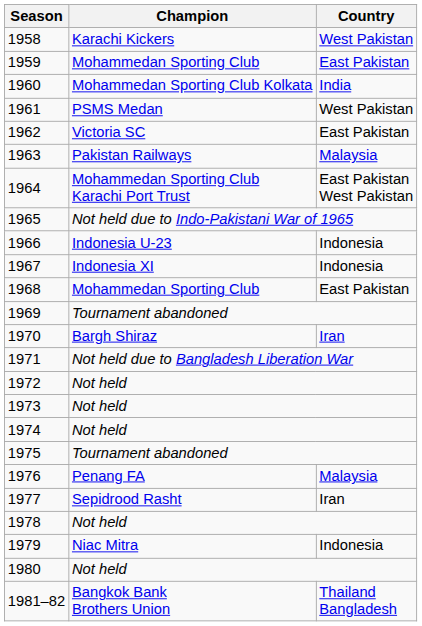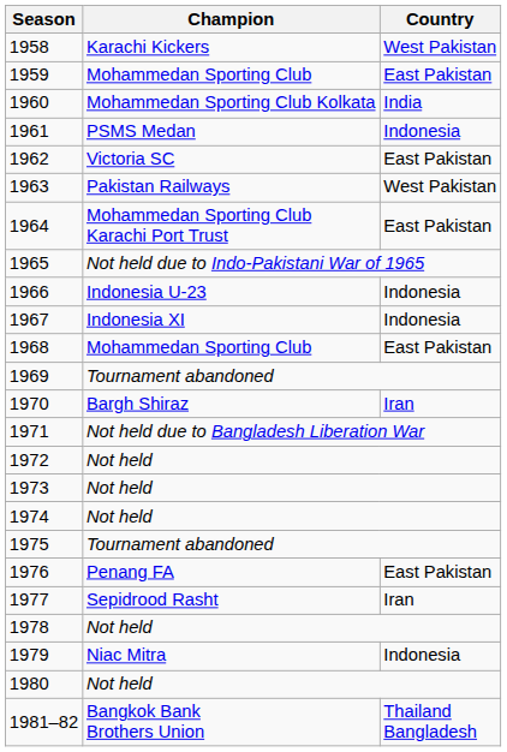1961 | Country: West Pakistan -> Indonesia
1963 | Country: Malaysia -> West Pakistan
1964 | Country: East Pakistan West Pakistan -> East Pakistan
1976 | Country: Malaysia -> East Pakistan
